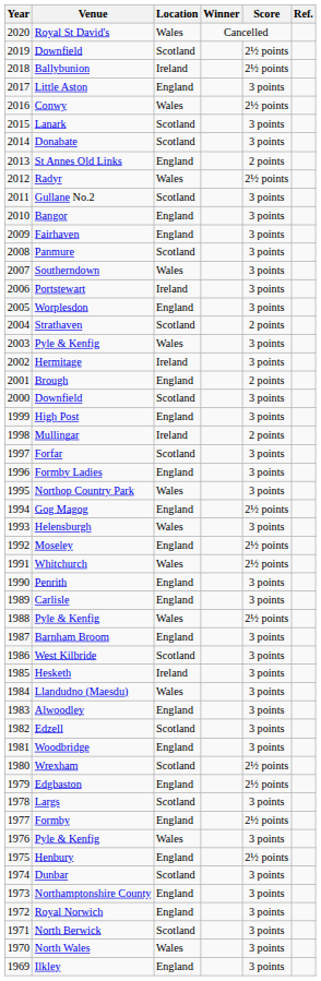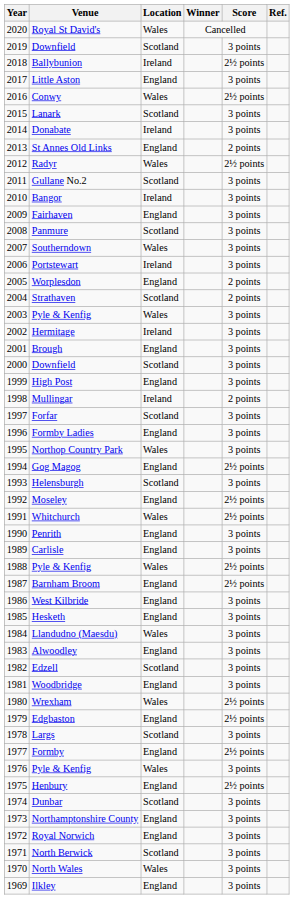2019 / Downfield | Score: 2½ points -> 3 points
Donabate | Location: Scotland -> Ireland
Bangor | Location: England -> Ireland
Worplesdon | Score: 3 points -> 2 points
Brough | Score: 2 points -> 3 points
Helensburgh | Location: Wales -> Scotland
Barnham Broom | Score: 3 points -> 2½ points
West Kilbride | Location: Scotland -> England
Hesketh | Location: Ireland -> England
Wrexham | Location: Scotland -> Wales
